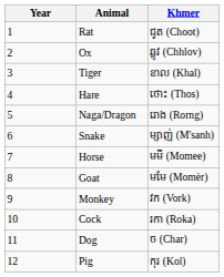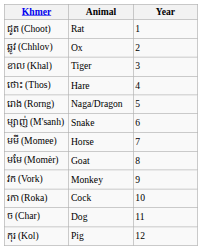columns swapped: Year <-> Khmer
